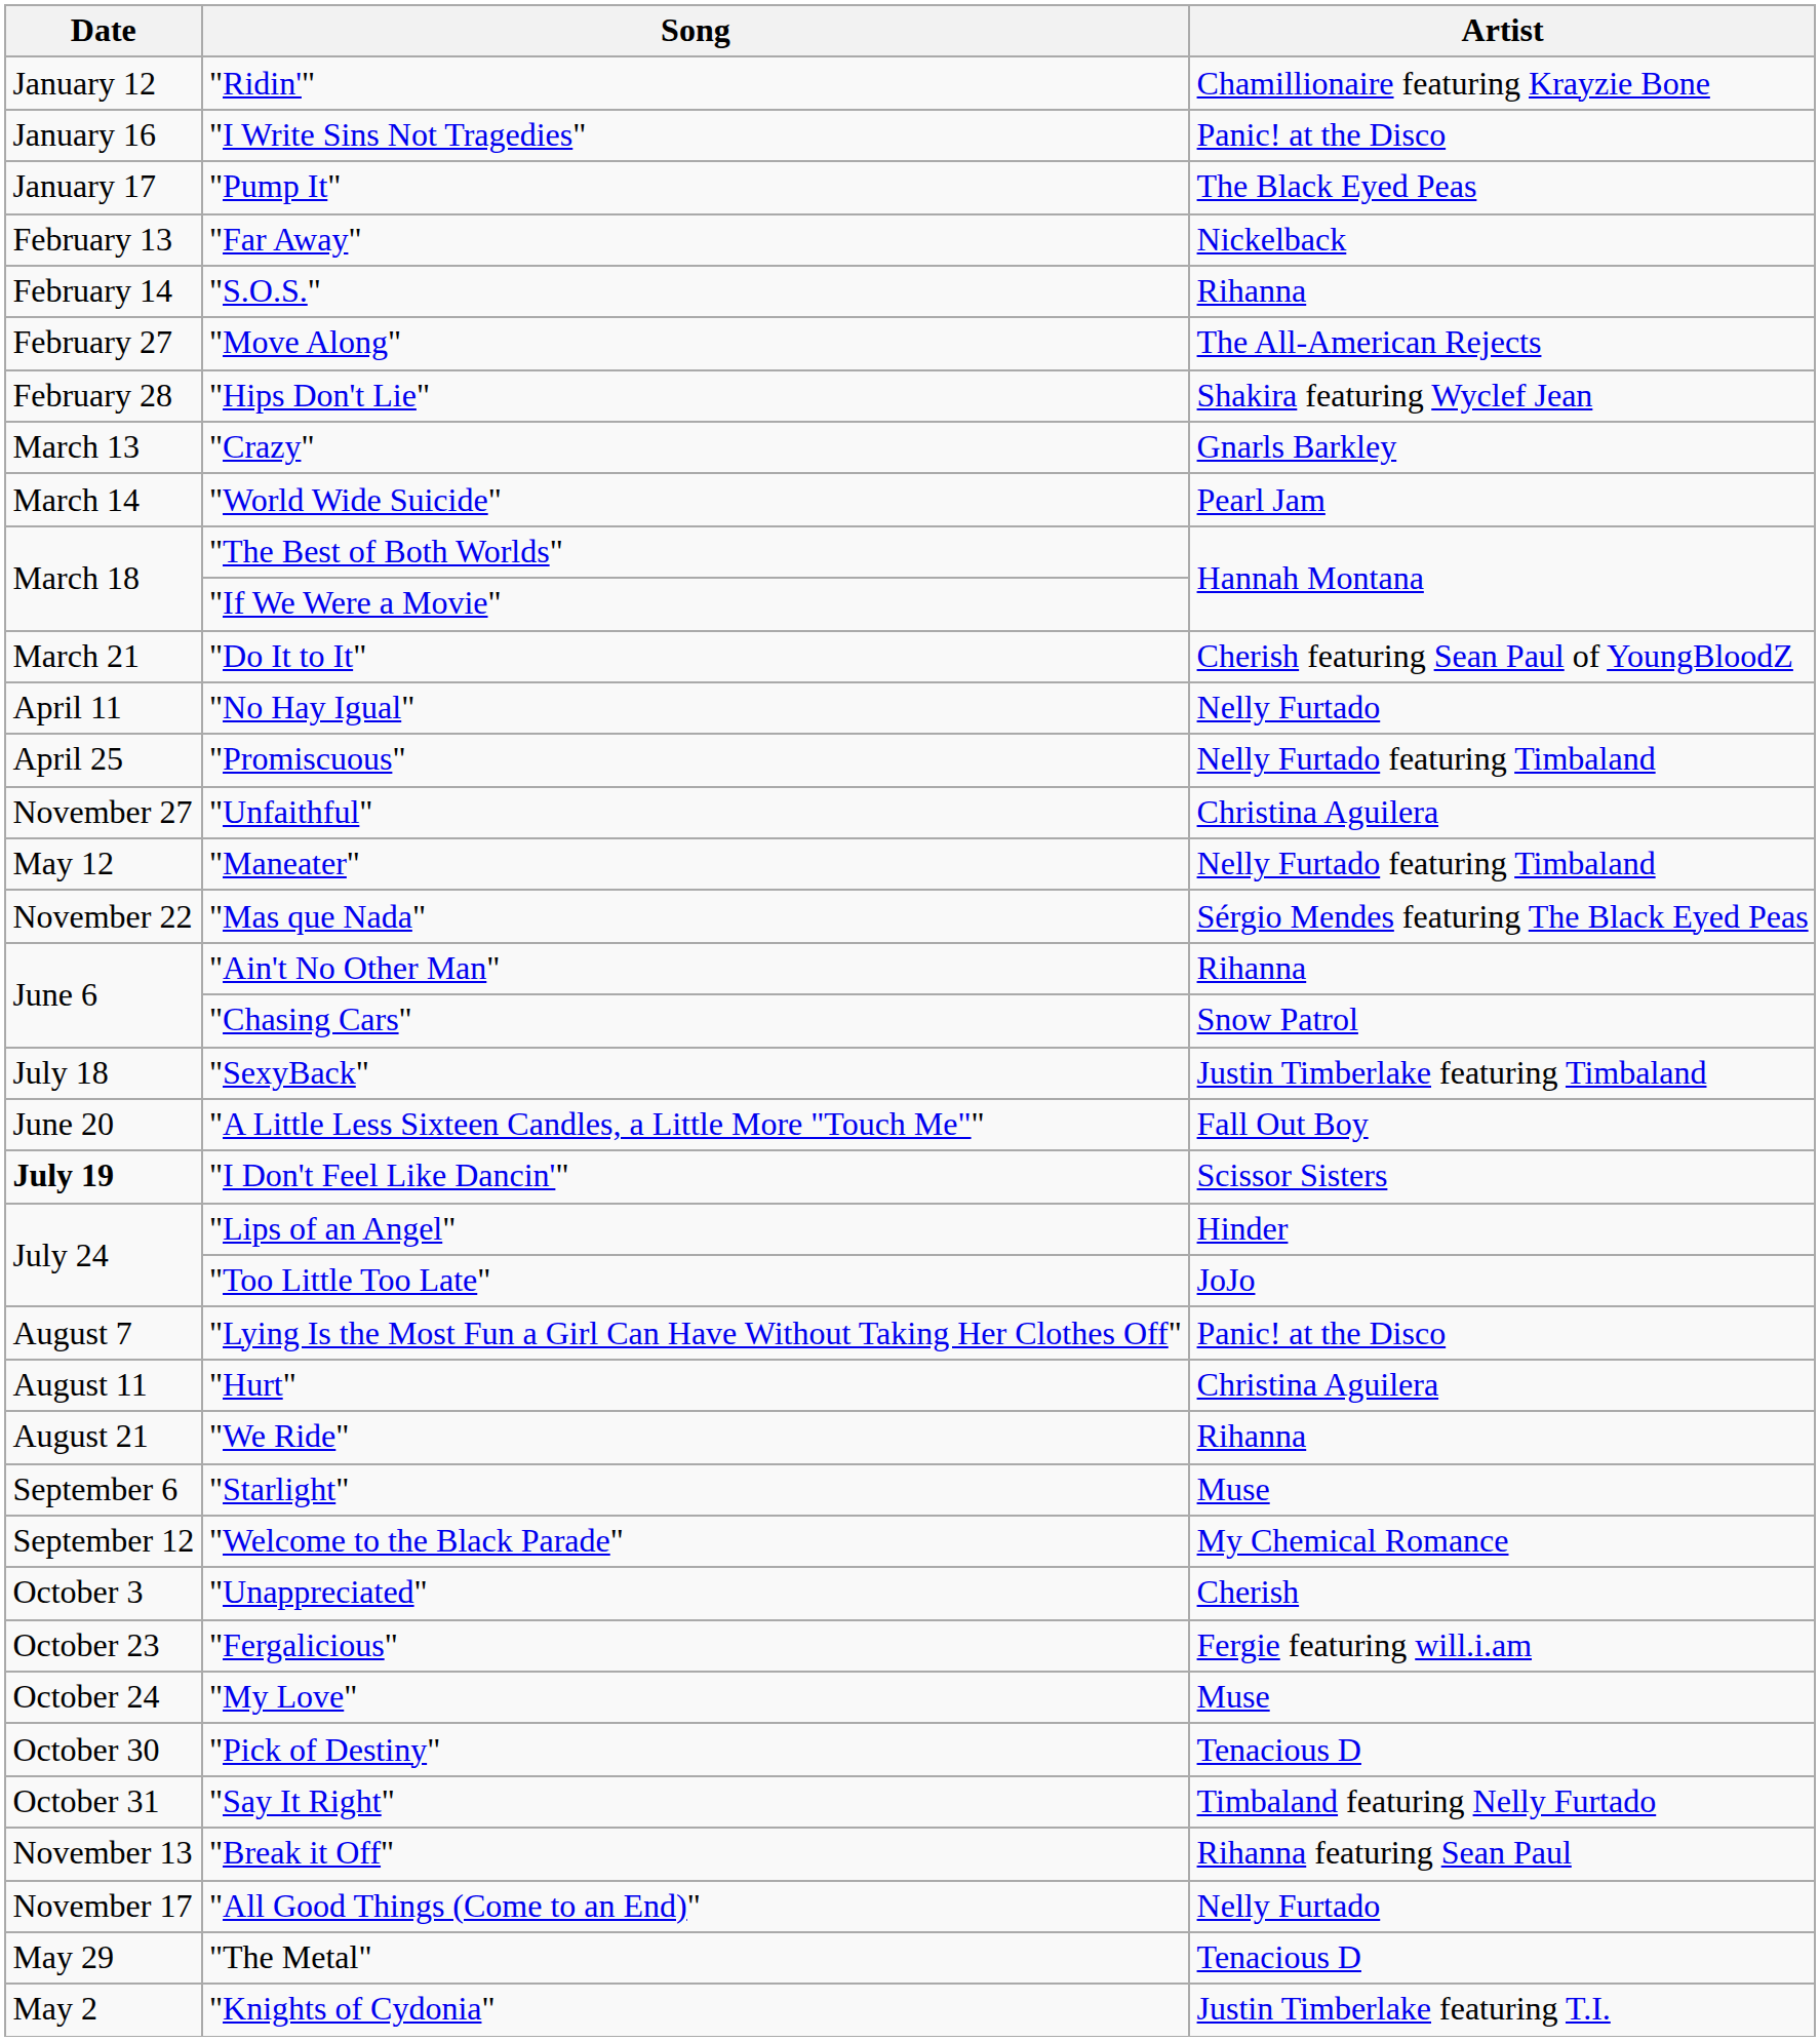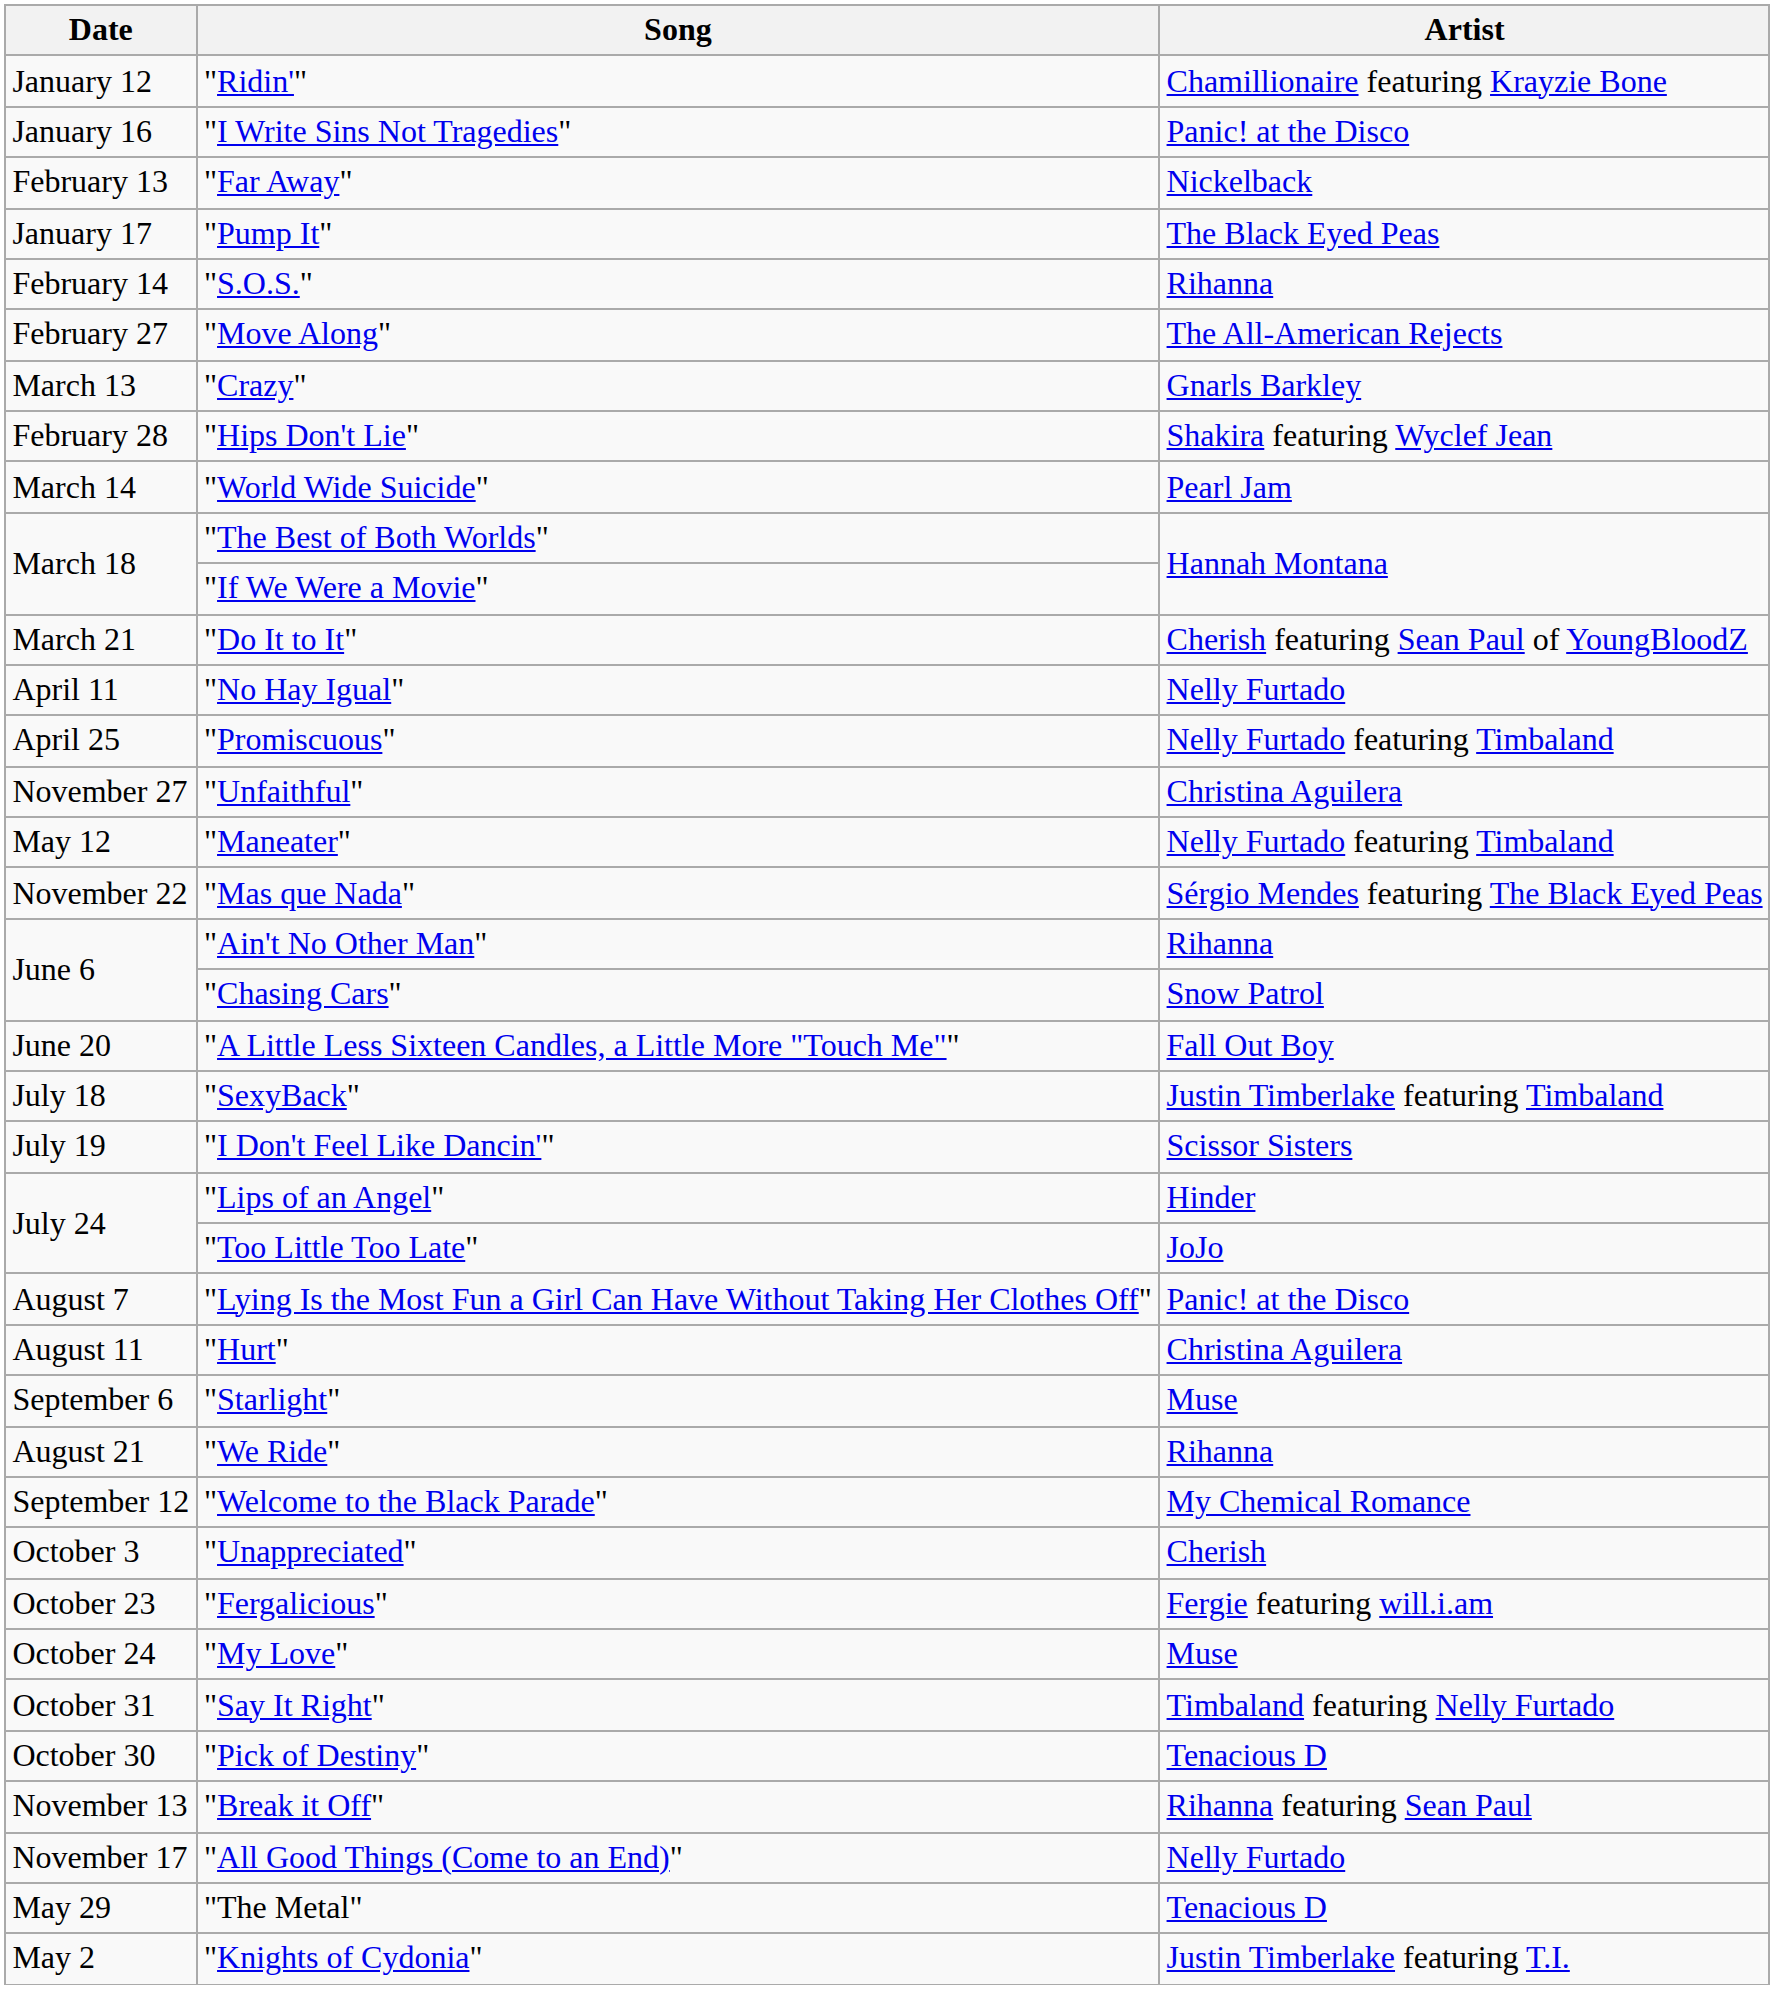rows swapped: "Pump It" <-> "Far Away"
rows swapped: "Hips Don't Lie" <-> "Crazy"
rows swapped: "A Little Less Sixteen Candles, a Little More "Touch Me"" <-> "SexyBack"
"I Don't Feel Like Dancin'" | Date: bold -> normal
rows swapped: "We Ride" <-> "Starlight"
rows swapped: "Pick of Destiny" <-> "Say It Right"
